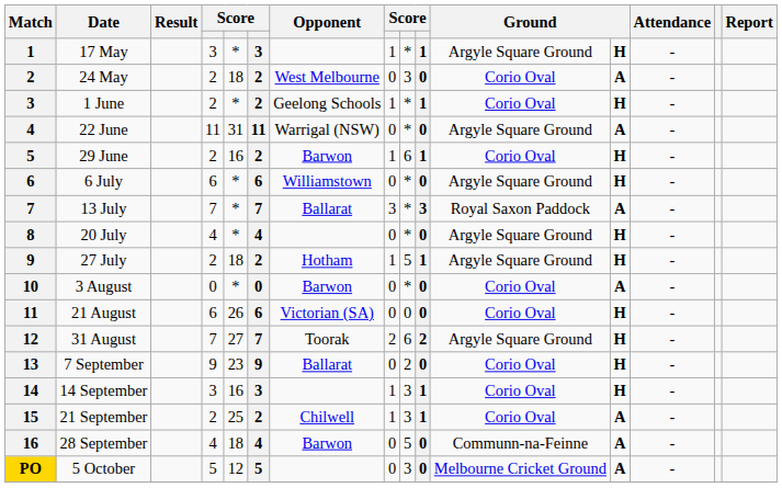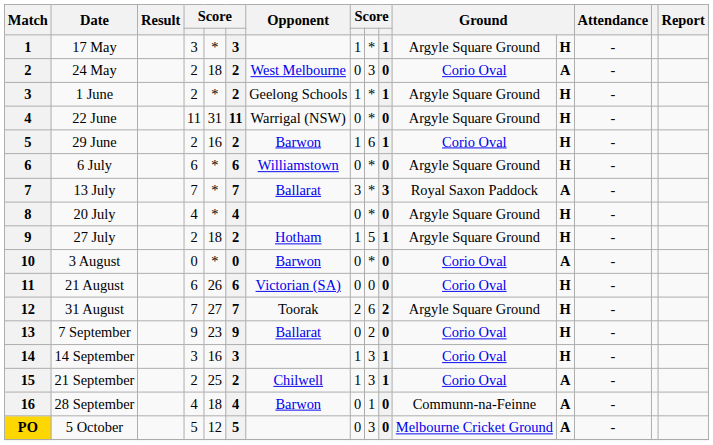1 June | column 11: Corio Oval -> Argyle Square Ground
22 June | column 12: A -> H
28 September | column 9: 5 -> 1
